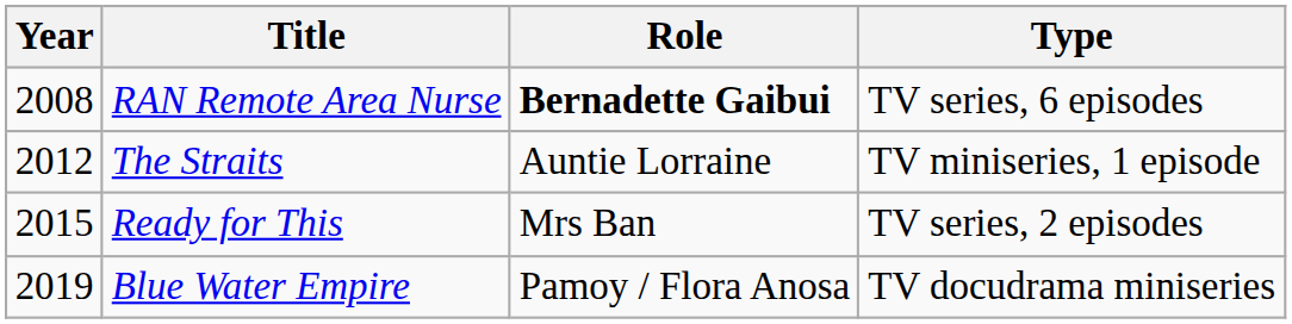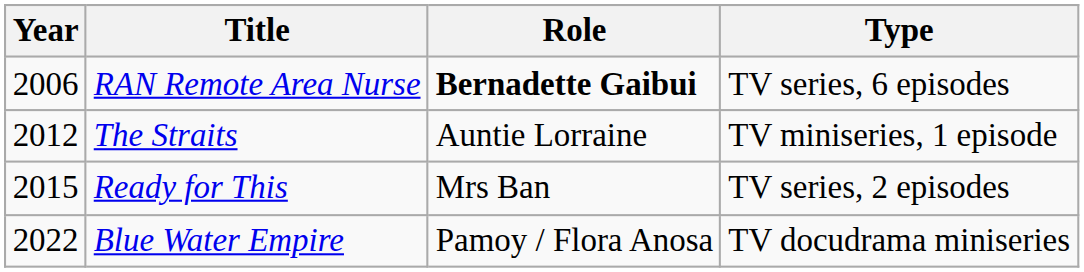RAN Remote Area Nurse | Year: 2008 -> 2006
Blue Water Empire | Year: 2019 -> 2022
